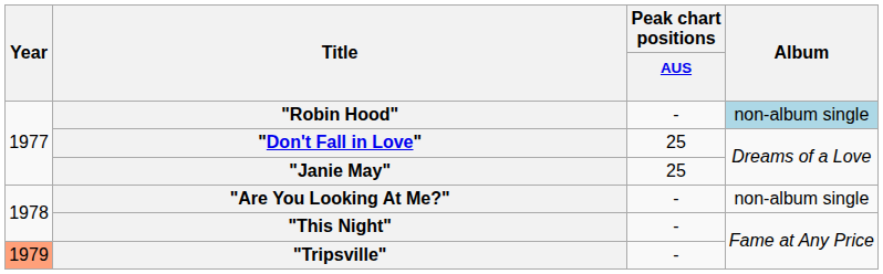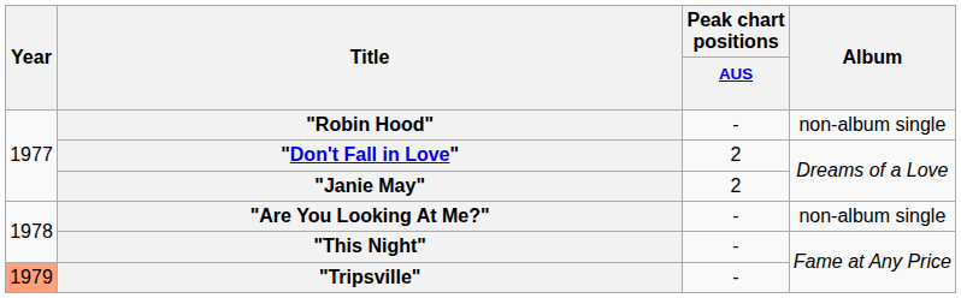"Robin Hood" | Album: lightblue background -> no background
"Don't Fall in Love" | Peak chart positions / AUS: 25 -> 2
"Janie May" | Peak chart positions / AUS: 25 -> 2
